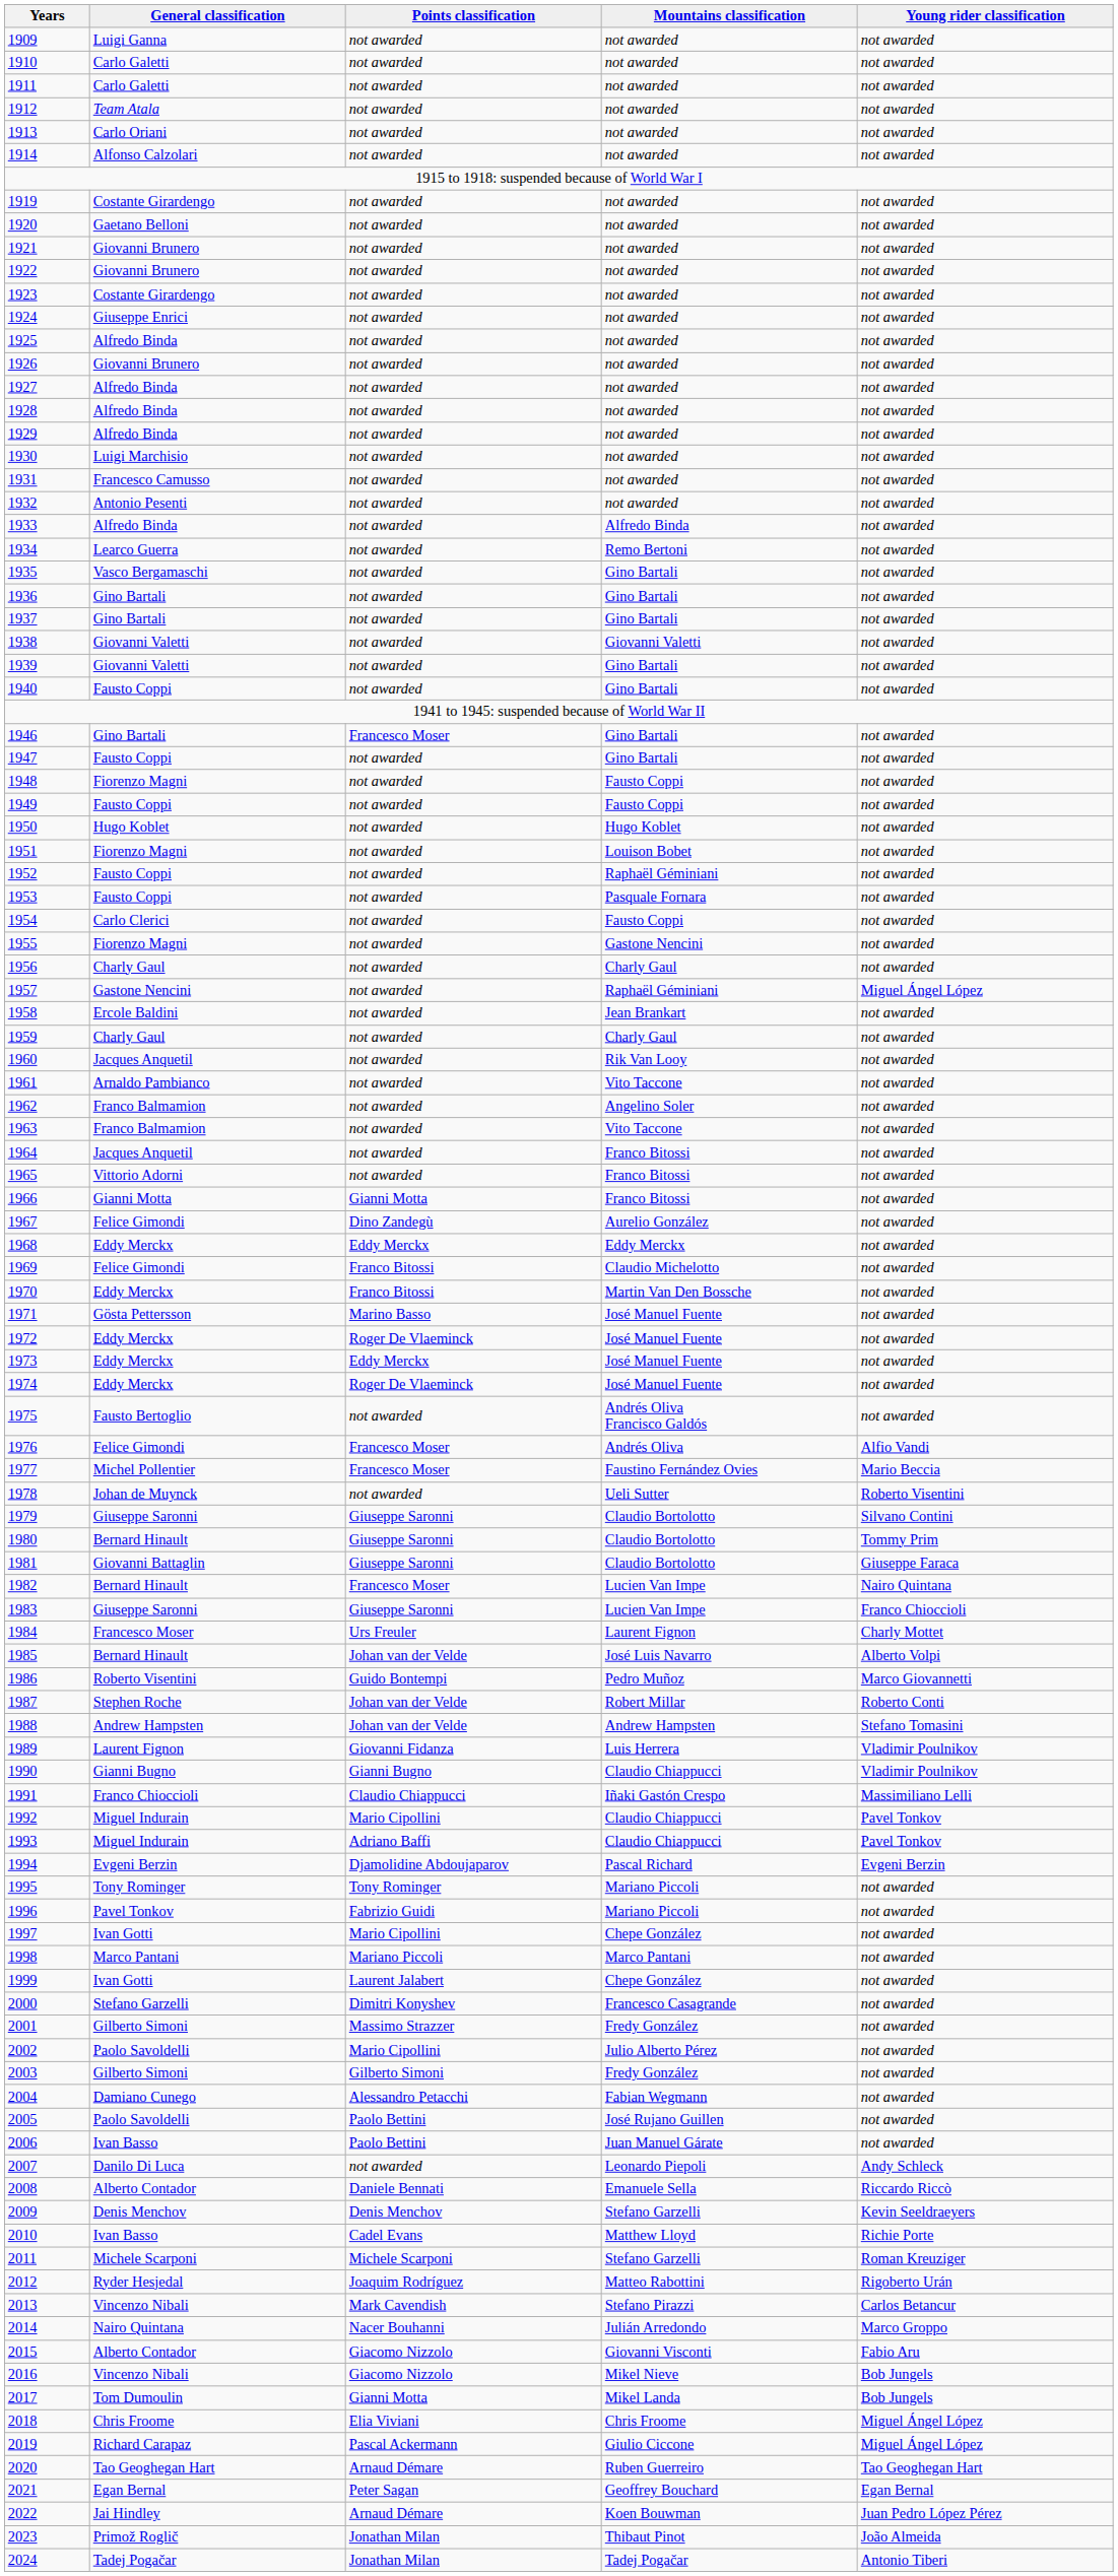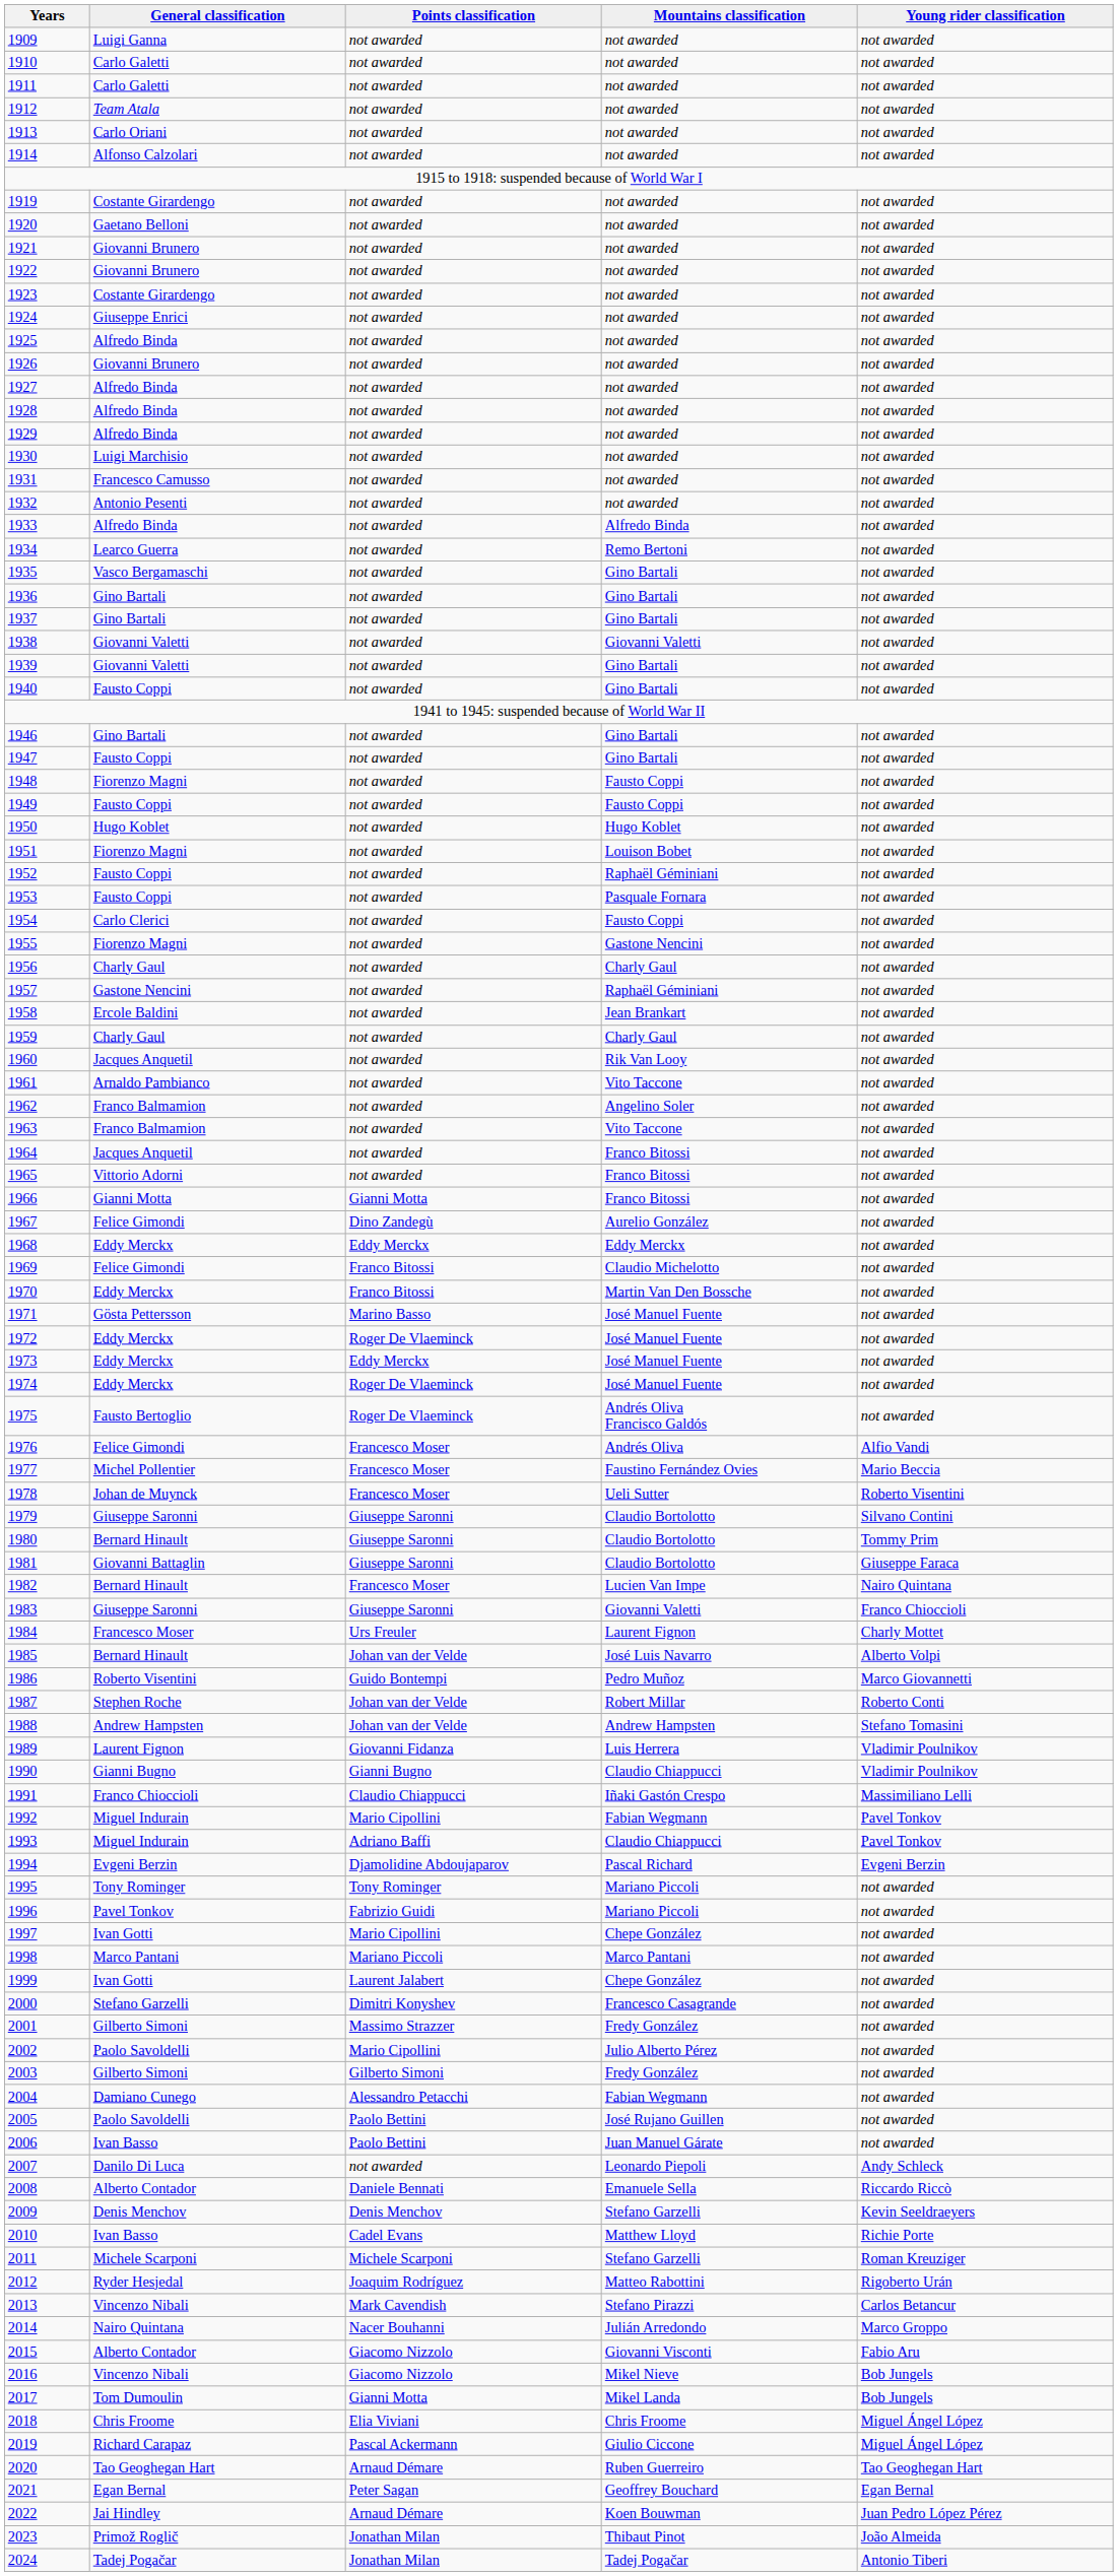1946 | Points classification: Francesco Moser -> not awarded
1957 | Young rider classification: Miguel Ángel López -> not awarded
1975 | Points classification: not awarded -> Roger De Vlaeminck
1978 | Points classification: not awarded -> Francesco Moser
1983 | Mountains classification: Lucien Van Impe -> Giovanni Valetti
1992 | Mountains classification: Claudio Chiappucci -> Fabian Wegmann
